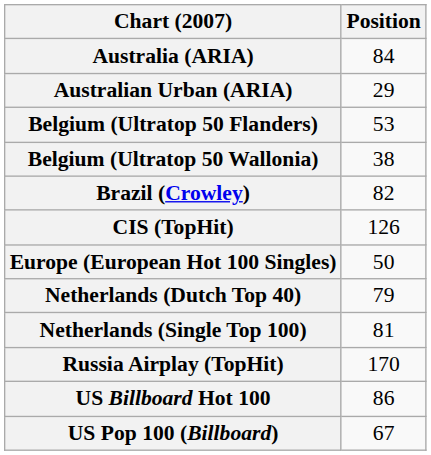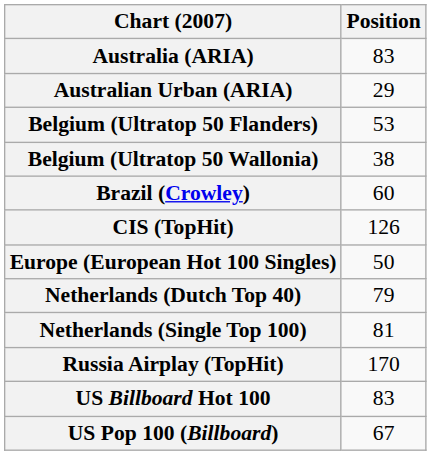Australia (ARIA) | Position: 84 -> 83
Brazil (Crowley) | Position: 82 -> 60
US Billboard Hot 100 | Position: 86 -> 83
